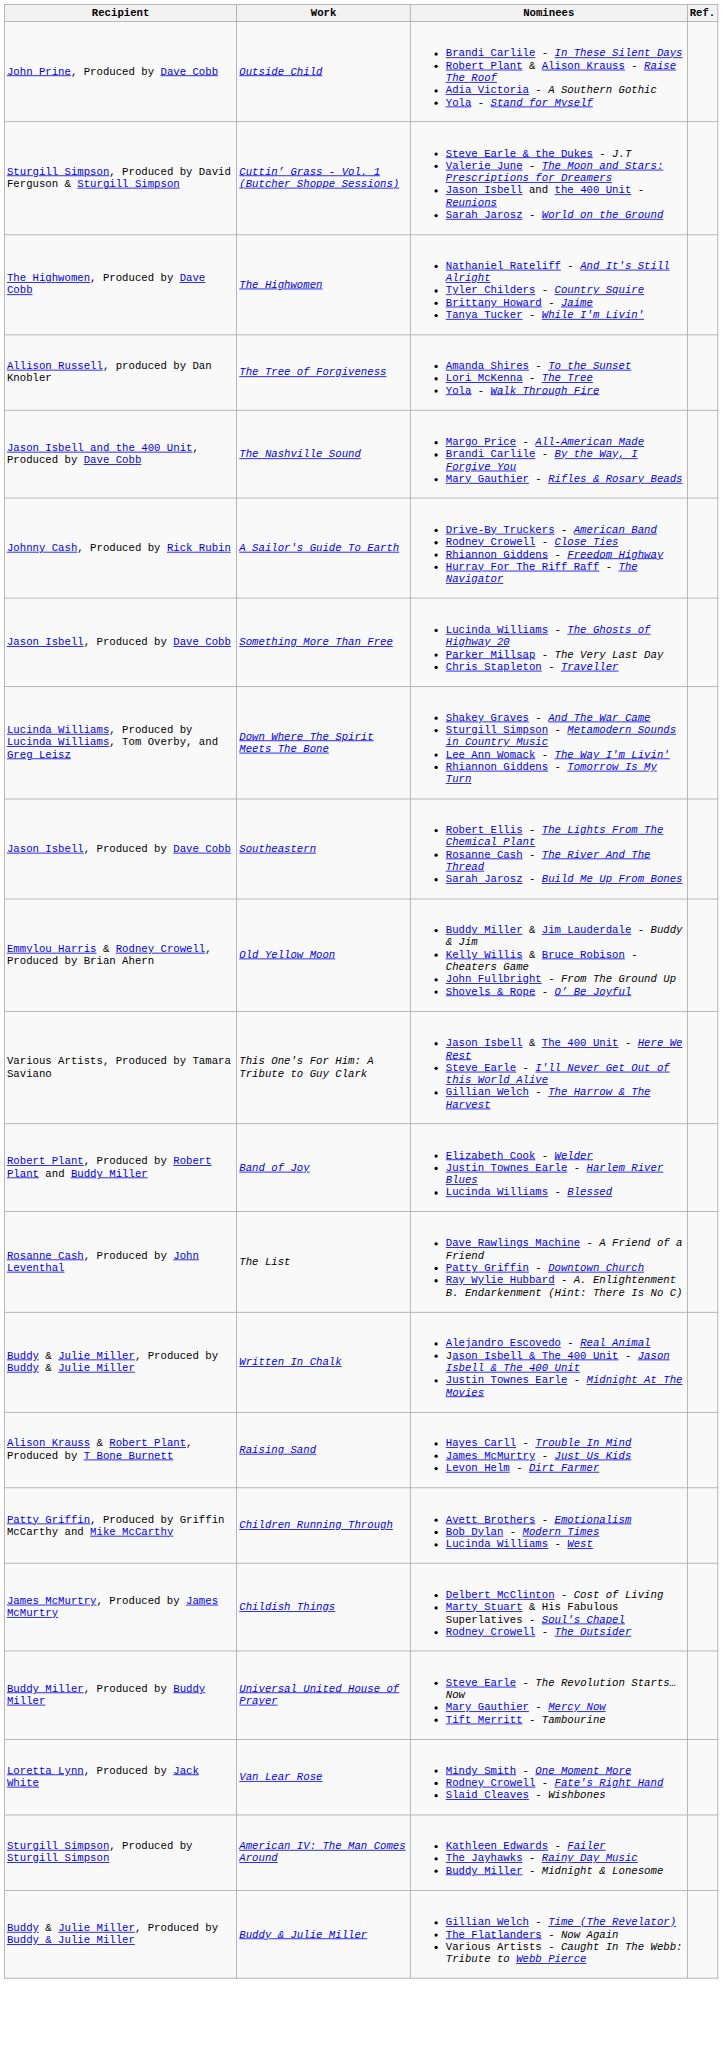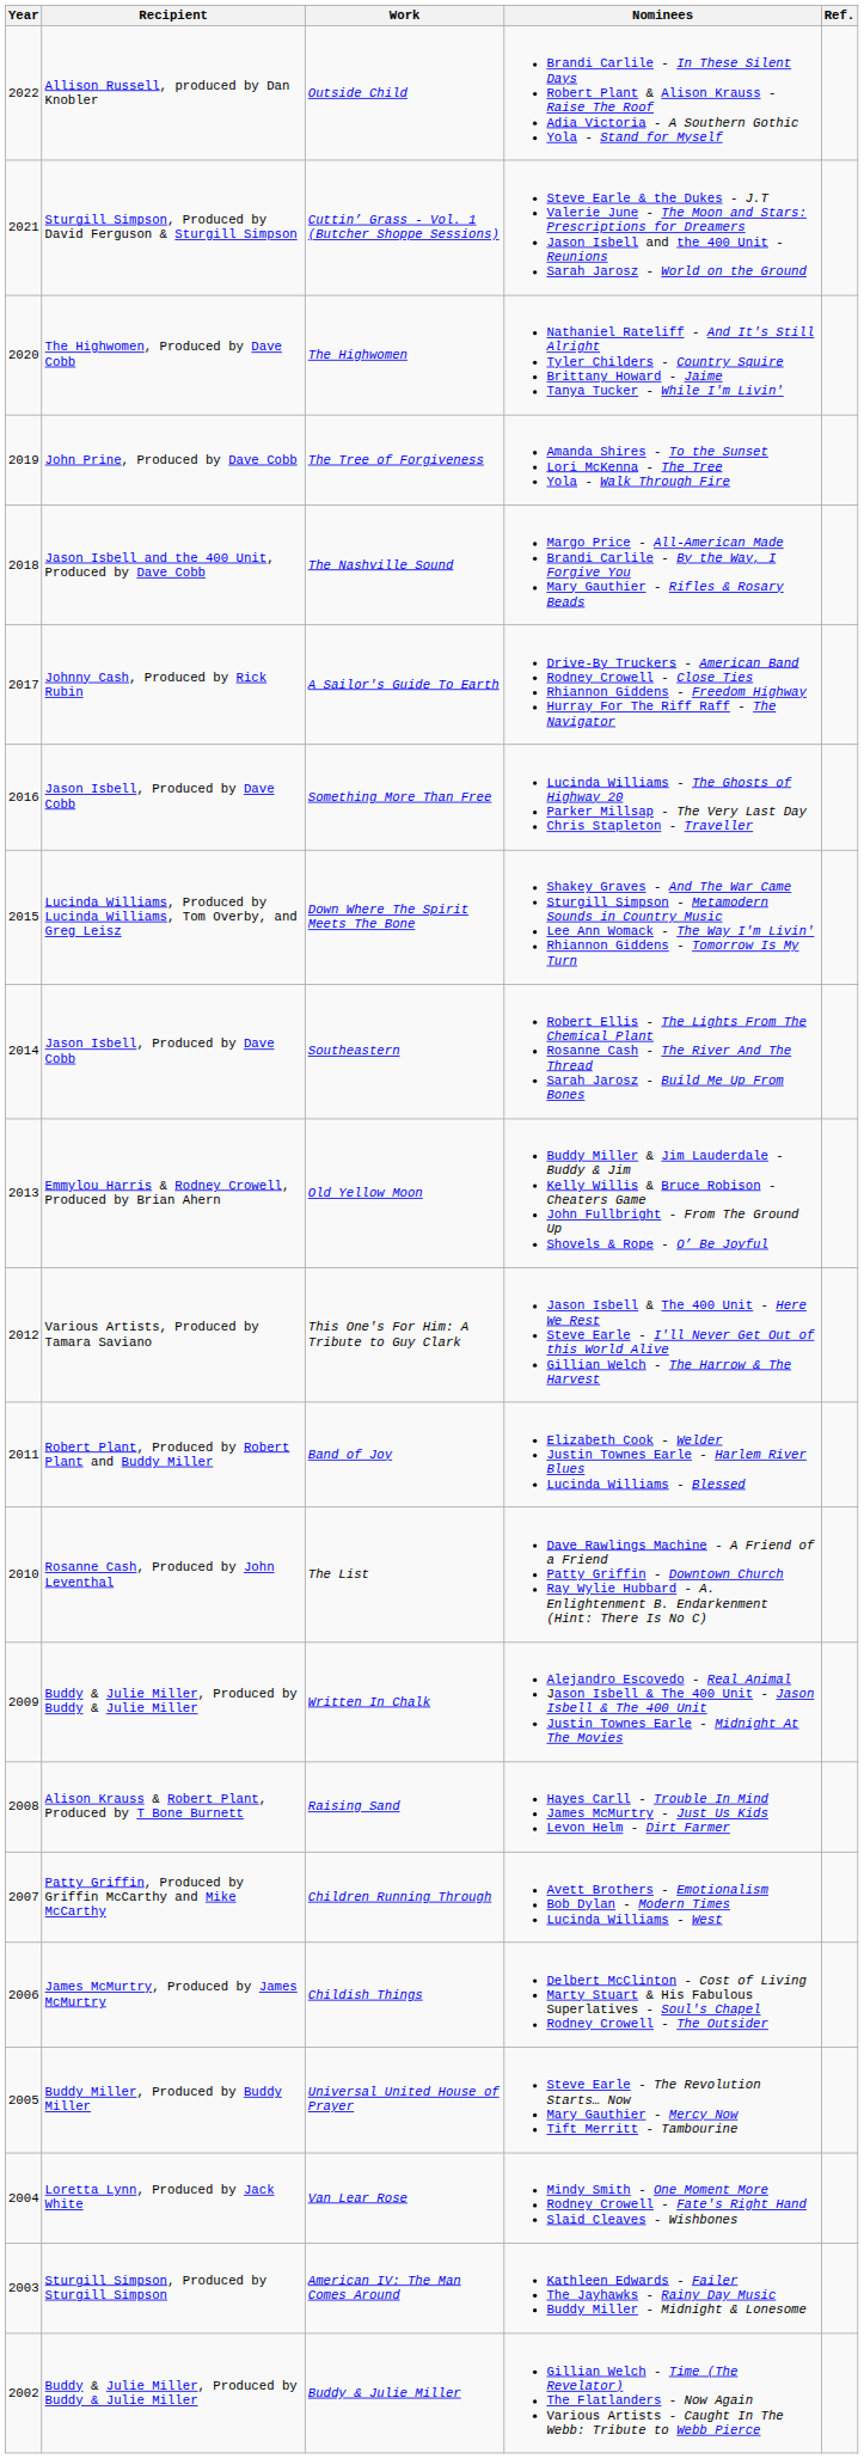+ column: Year | 2022 | 2021 | 2020 | 2019 | 2018 | 2017 | 2016 | 2015 | 2014 | 2013 | 2012 | 2011 | 2010 | 2009 | 2008 | 2007 | 2006 | 2005 | 2004 | 2003 | 2002
Outside Child | Recipient: John Prine, Produced by Dave Cobb -> Allison Russell, produced by Dan Knobler
The Tree of Forgiveness | Recipient: Allison Russell, produced by Dan Knobler -> John Prine, Produced by Dave Cobb
